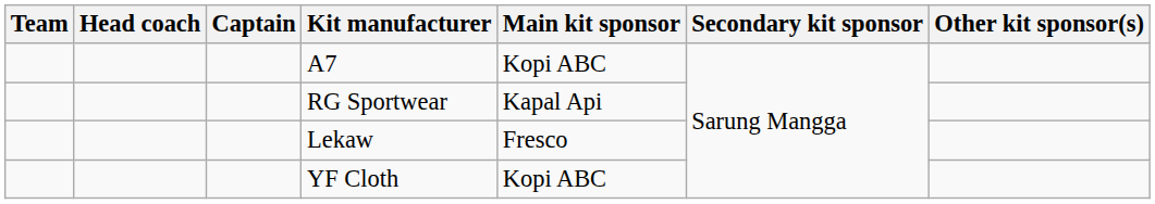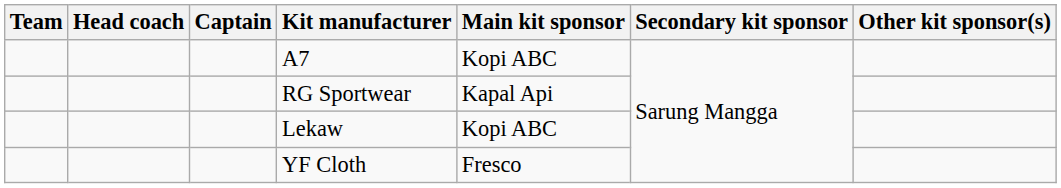Lekaw | Main kit sponsor: Fresco -> Kopi ABC
YF Cloth | Main kit sponsor: Kopi ABC -> Fresco
